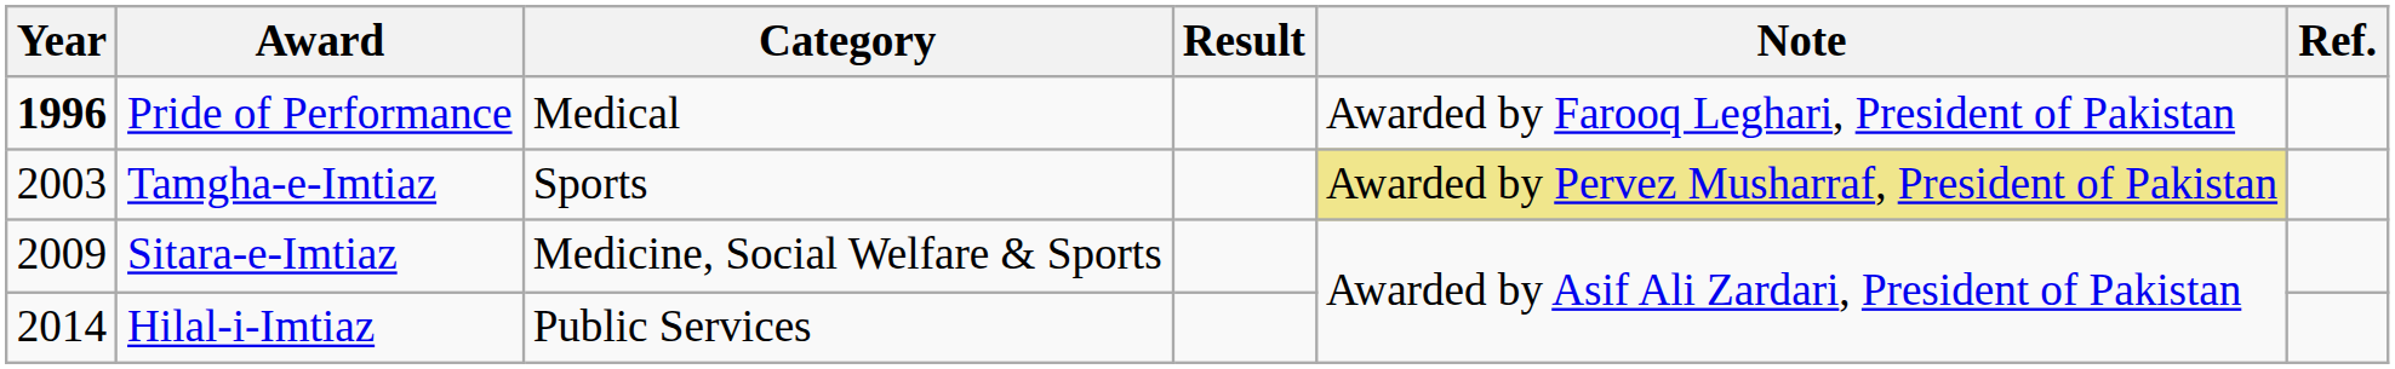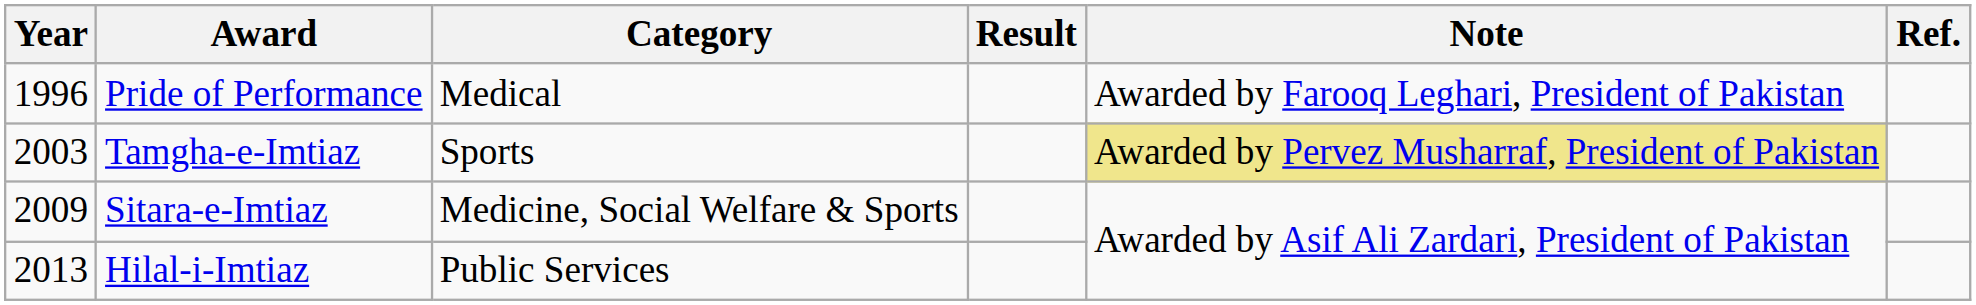Pride of Performance | Year: bold -> normal
Hilal-i-Imtiaz | Year: 2014 -> 2013
